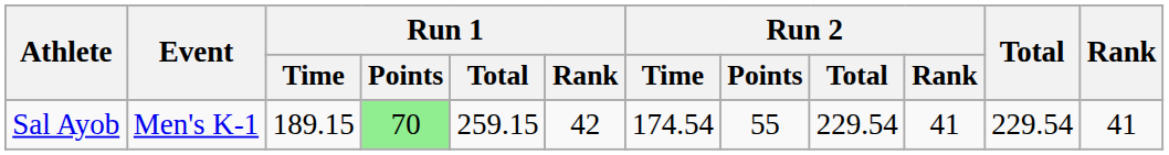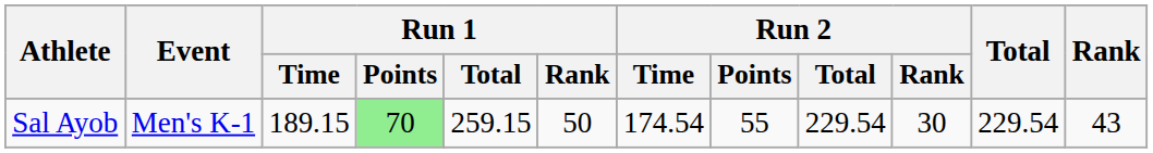Sal Ayob | Run 1 / Rank: 42 -> 50
Sal Ayob | Run 2 / Rank: 41 -> 30
Sal Ayob | Rank: 41 -> 43
